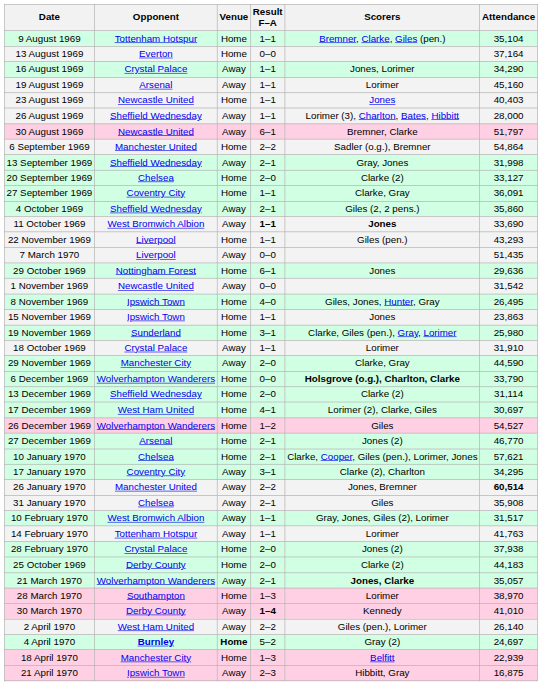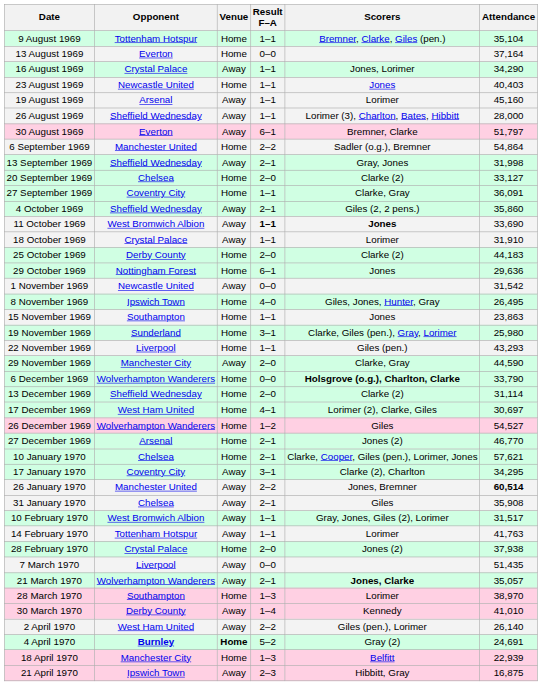rows swapped: 19 August 1969 <-> 23 August 1969
30 August 1969 | Opponent: Newcastle United -> Everton
rows swapped: 18 October 1969 <-> 22 November 1969
rows swapped: 25 October 1969 <-> 7 March 1970
15 November 1969 | Opponent: Ipswich Town -> Southampton
30 March 1970 | Result F–A: bold -> normal
4 April 1970 | Attendance: 24,697 -> 24,691
